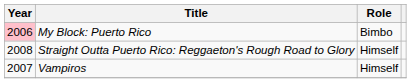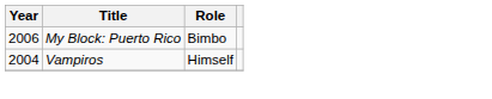My Block: Puerto Rico | Year: pink background -> no background
- row: 2008 | Straight Outta Puerto Rico: Reggaeton's Rough Road to Glory | Himself
Vampiros | Year: 2007 -> 2004
